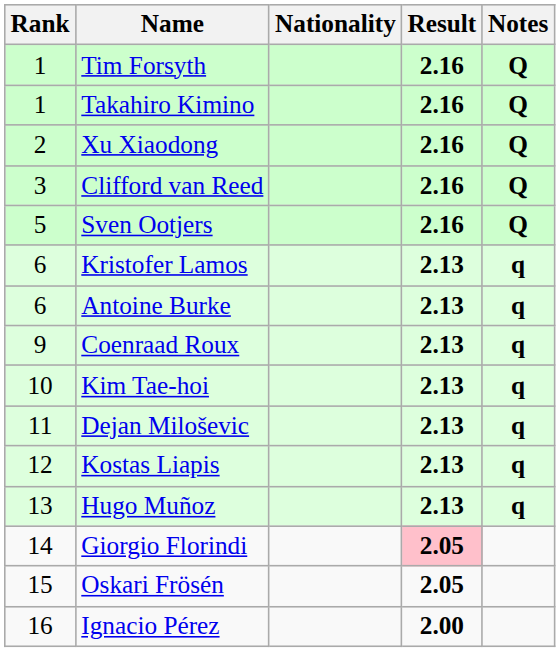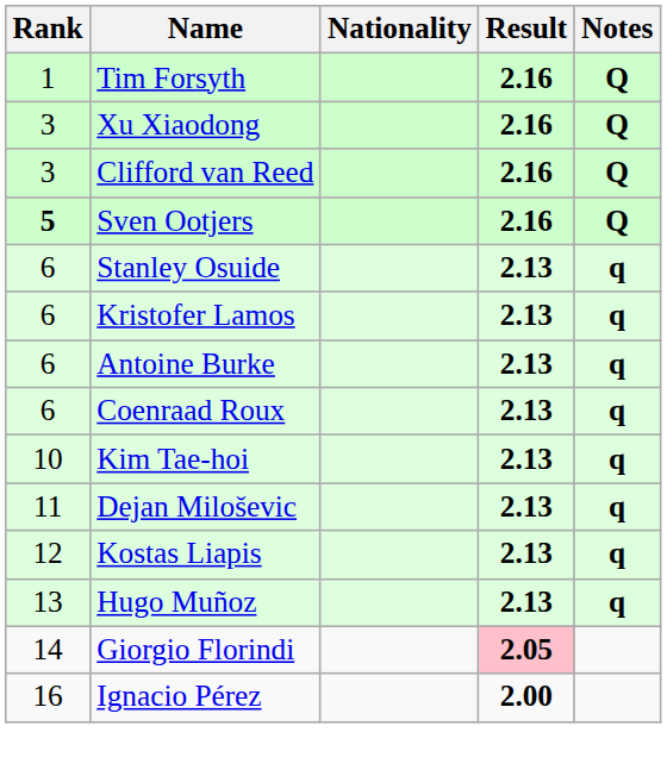- row: 1 | Takahiro Kimino | 2.16 | Q
Xu Xiaodong | Rank: 2 -> 3
Sven Ootjers | Rank: normal -> bold
+ row: 6 | Stanley Osuide | 2.13 | q
Coenraad Roux | Rank: 9 -> 6
- row: 15 | Oskari Frösén | 2.05
